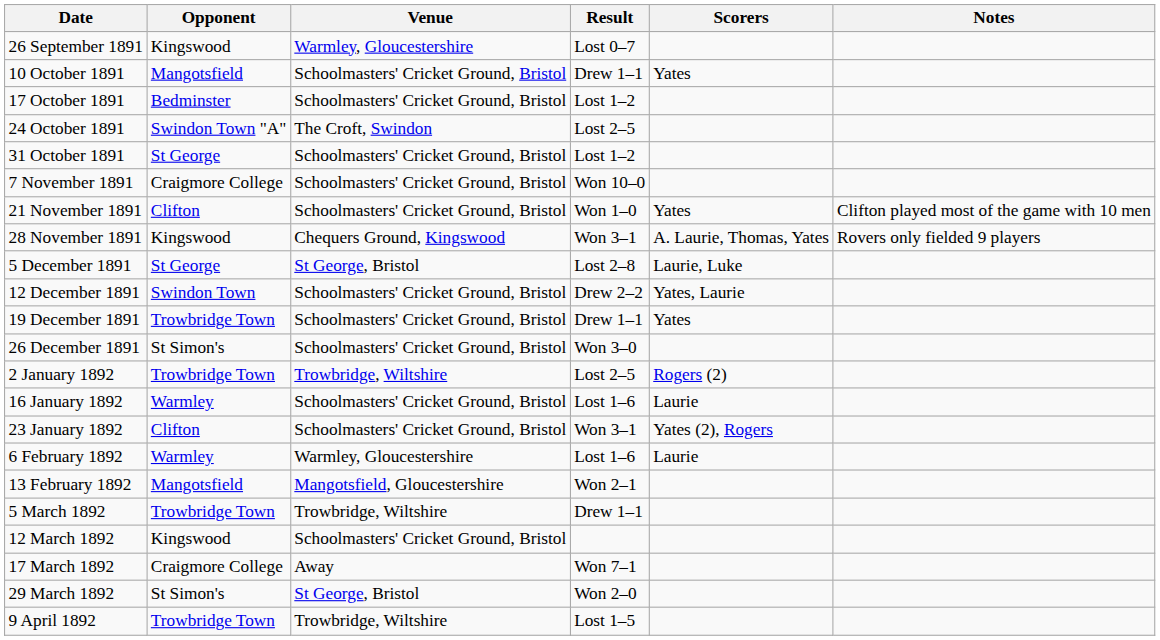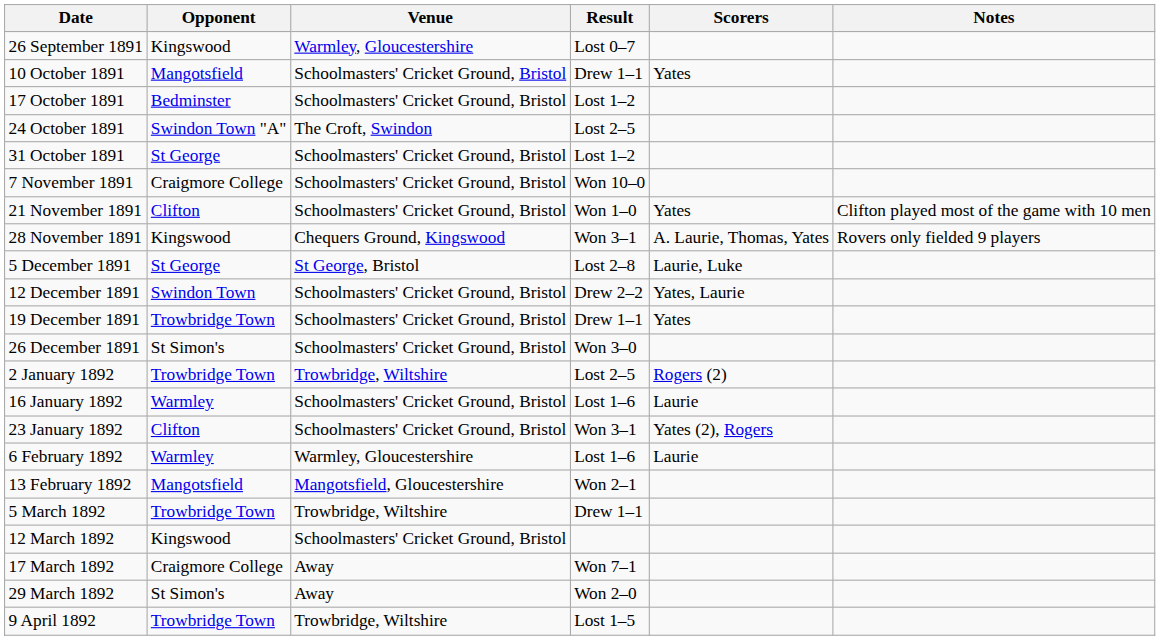29 March 1892 | Venue: St George, Bristol -> Away
